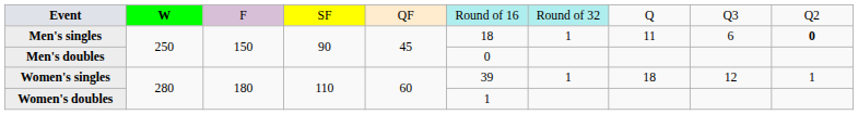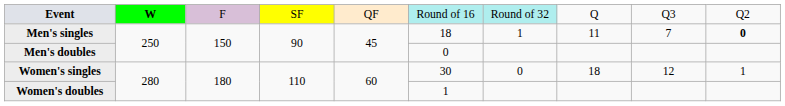Men's singles | column 9: 6 -> 7
Women's singles | column 6: 39 -> 30
Women's singles | column 7: 1 -> 0
